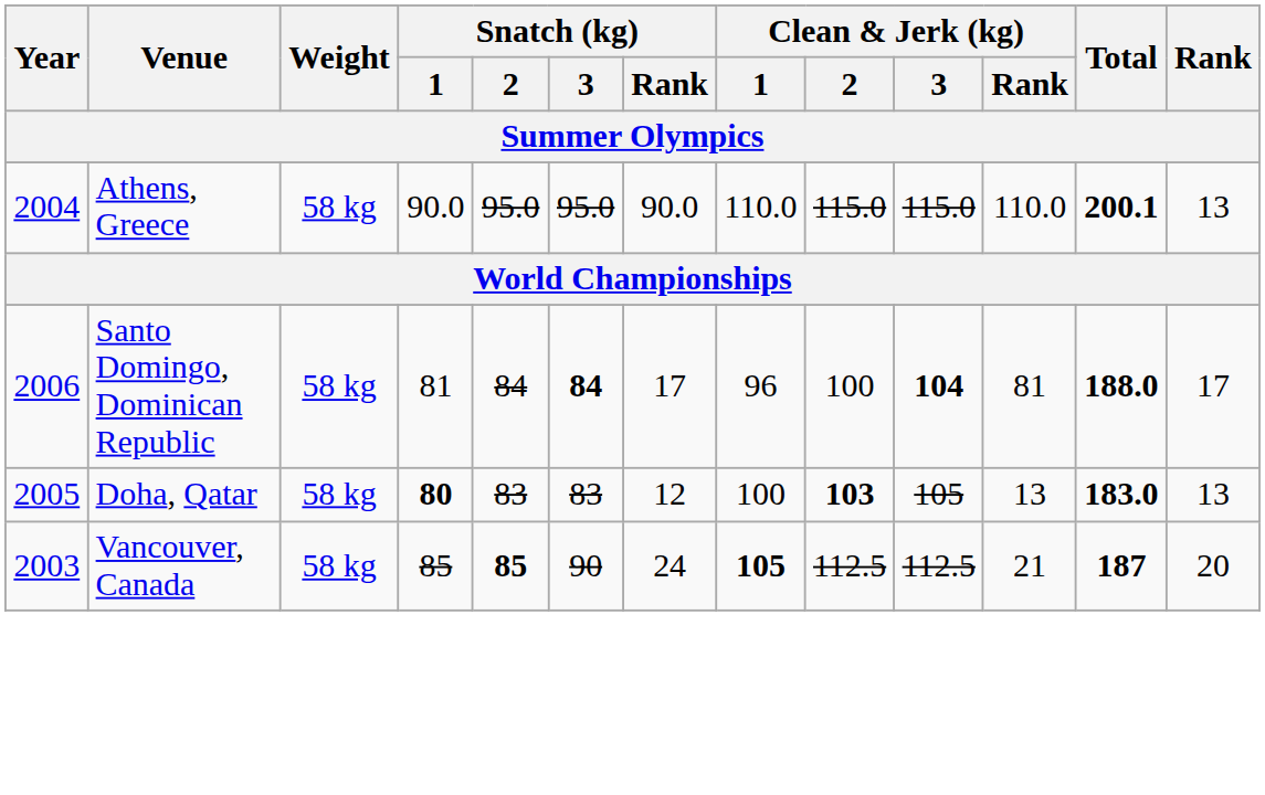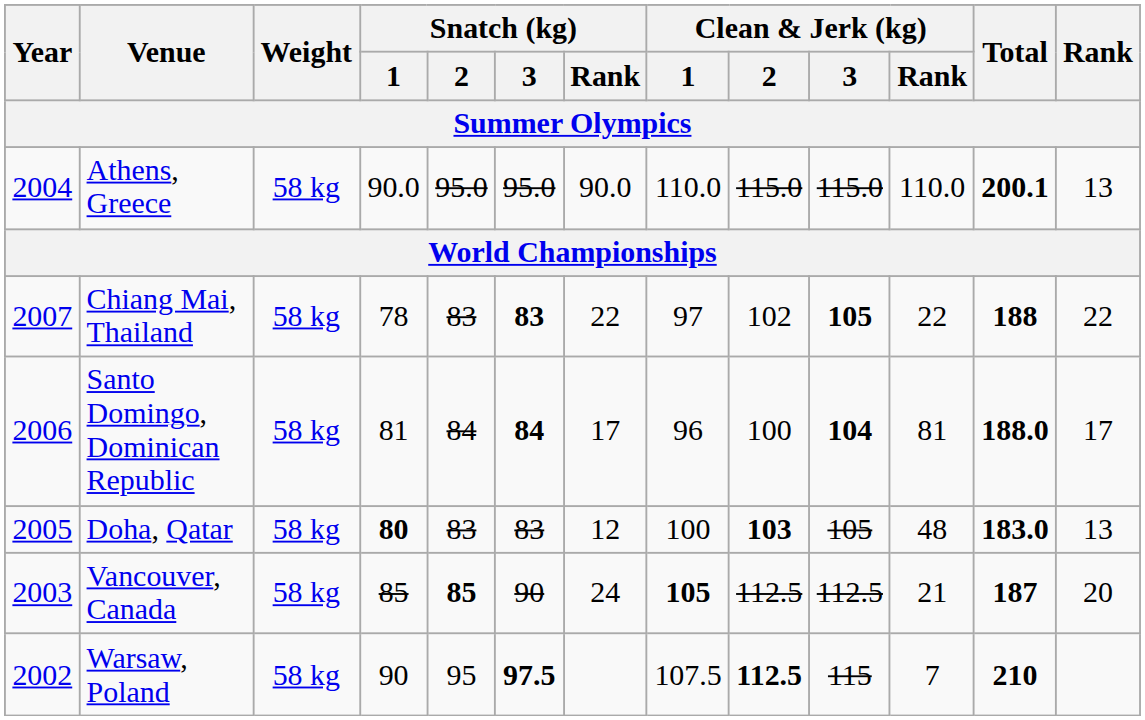+ row: 2007 | Chiang Mai, Thailand | 58 kg | 78 | 83 | 83 | 22 | 97 | 102 | 105 | 22 | 188 | 22
Doha, Qatar | Clean & Jerk (kg) / Rank: 13 -> 48
+ row: 2002 | Warsaw, Poland | 58 kg | 90 | 95 | 97.5 | 107.5 | 112.5 | 115 | 7 | 210
